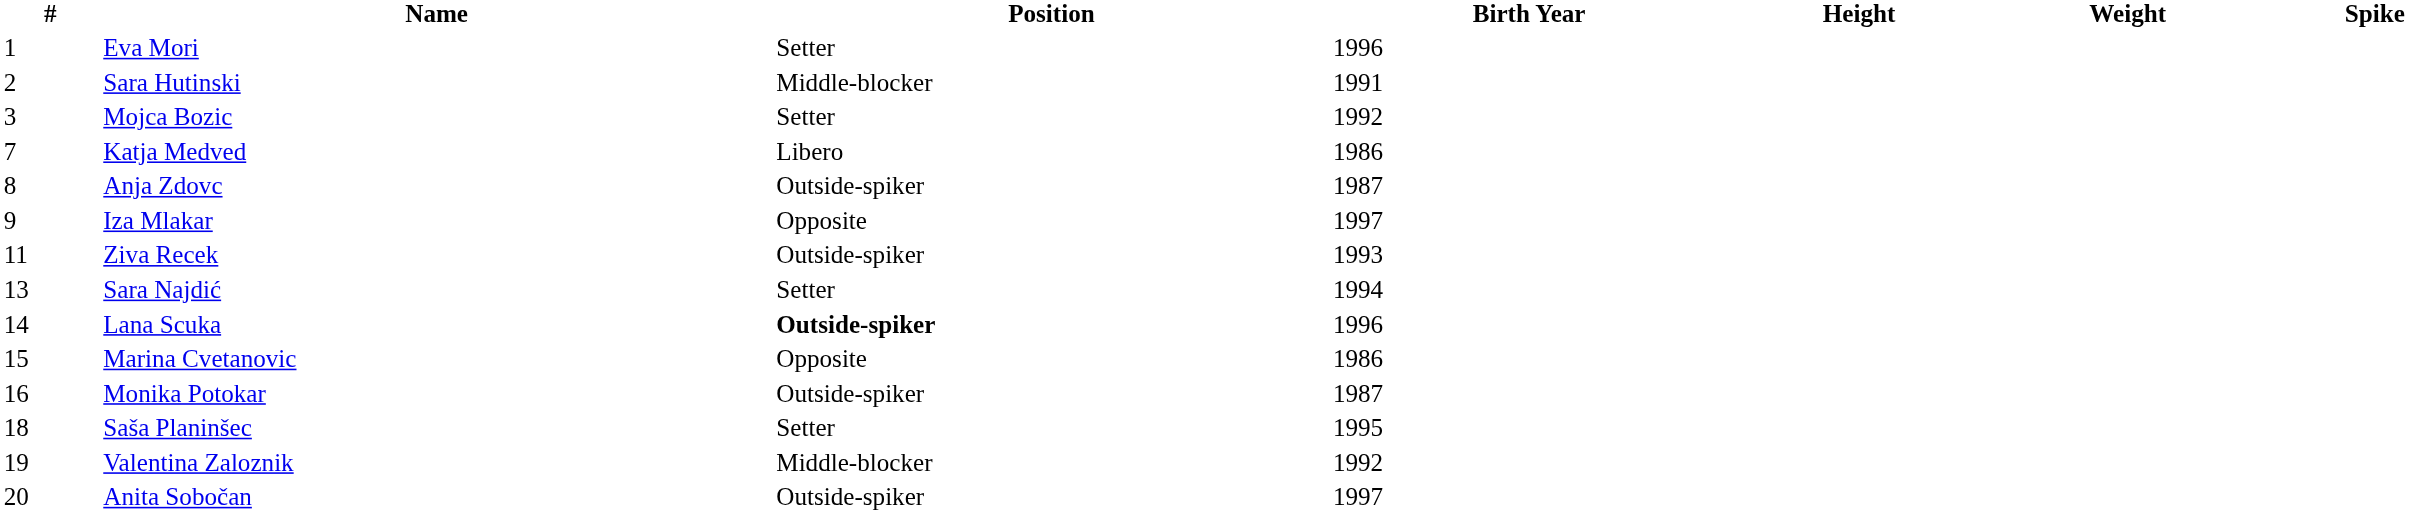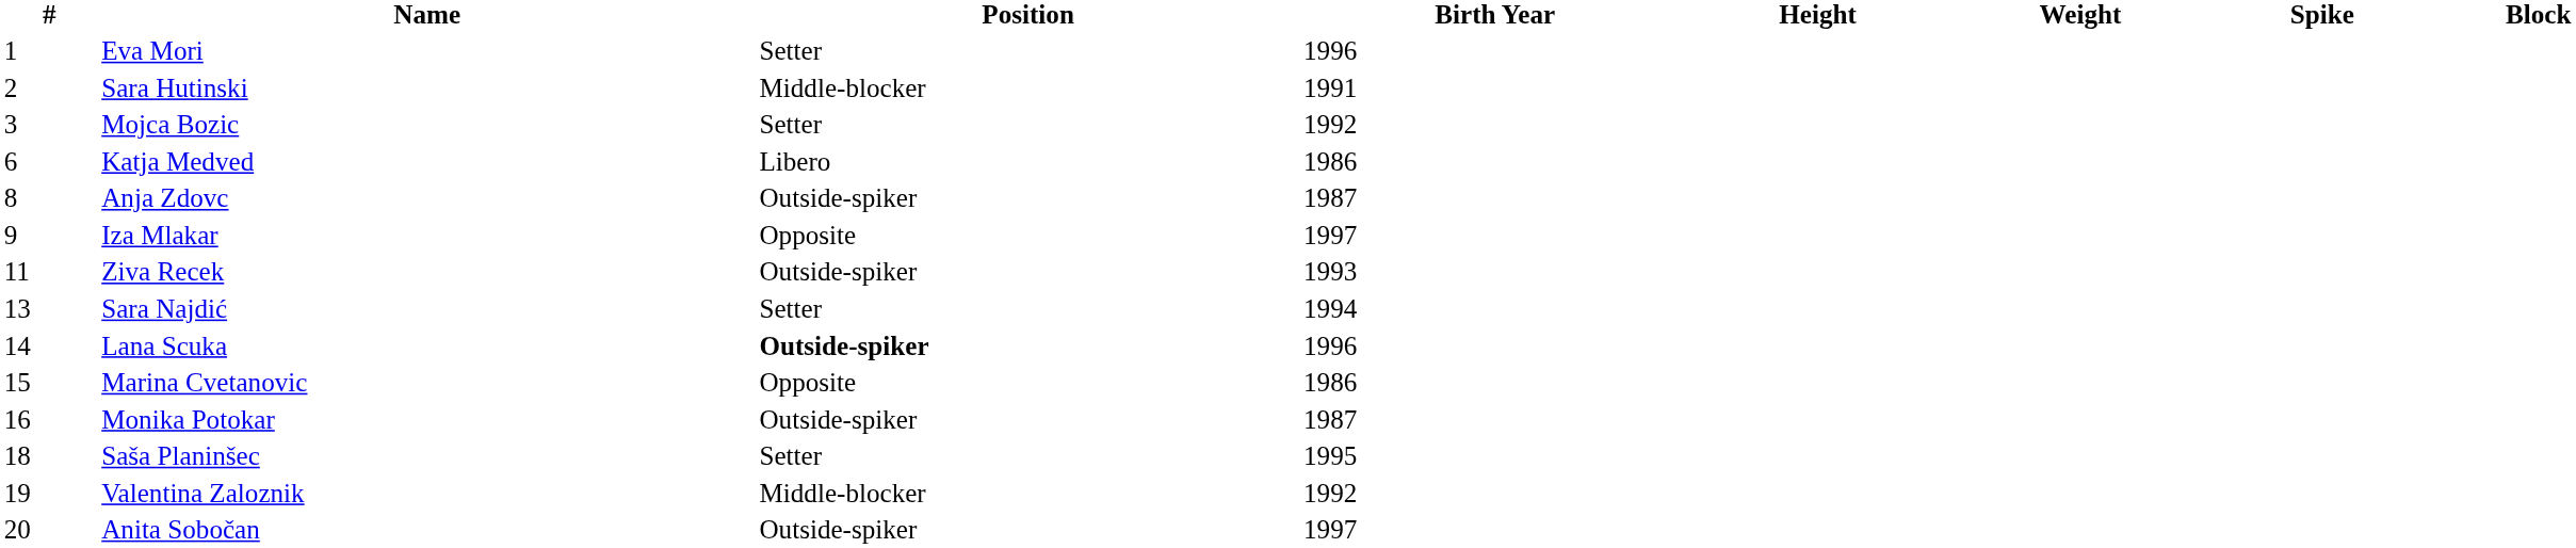+ column: Block
Katja Medved | #: 7 -> 6
